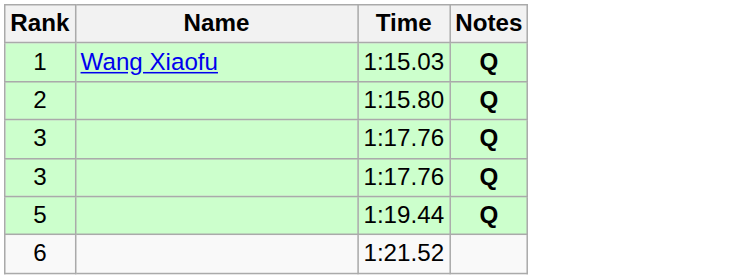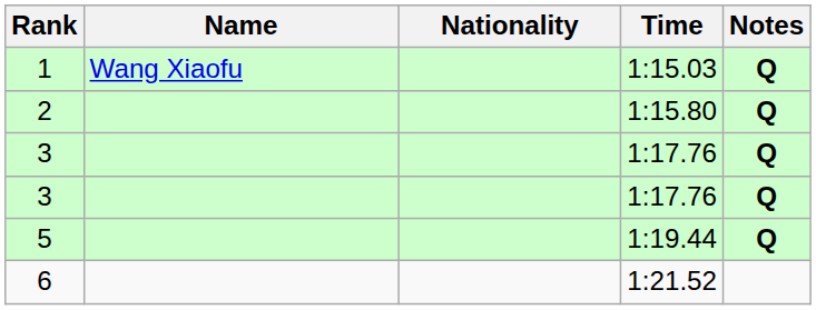+ column: Nationality
